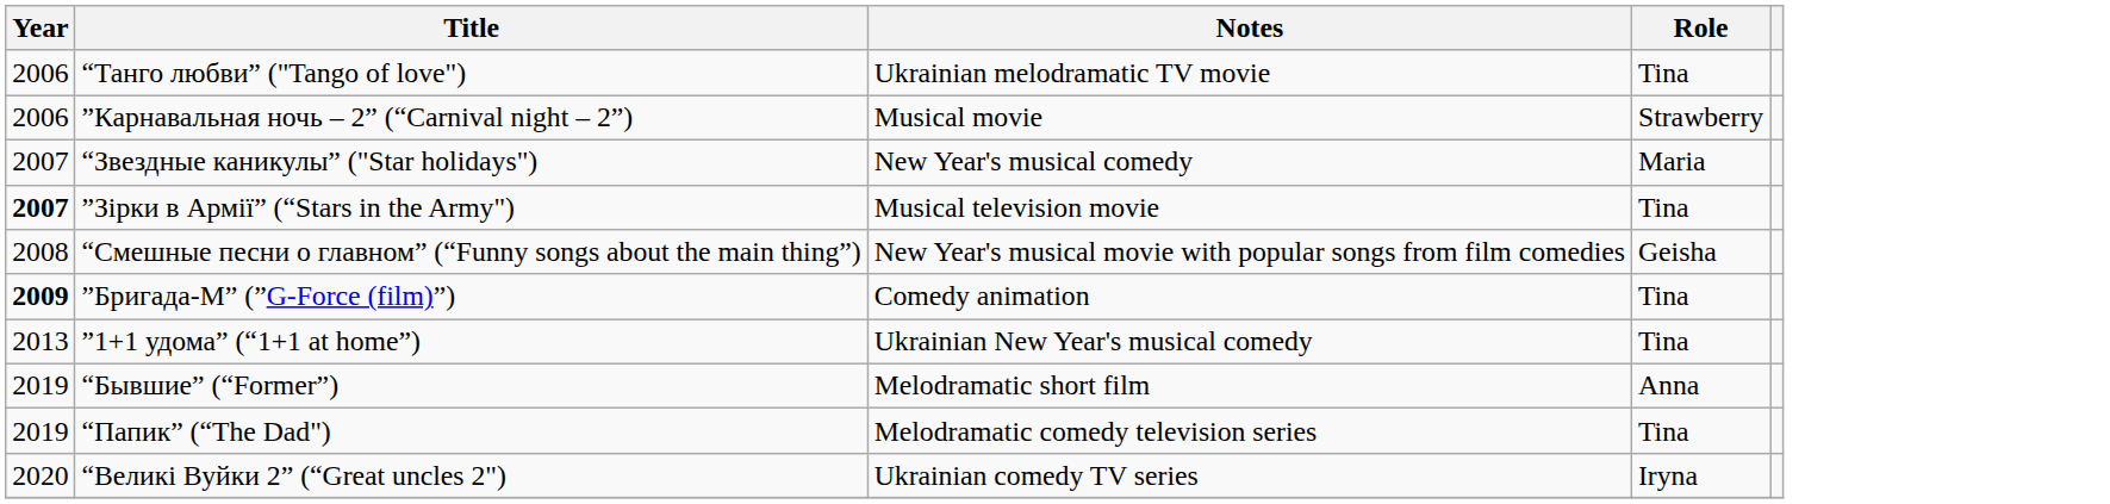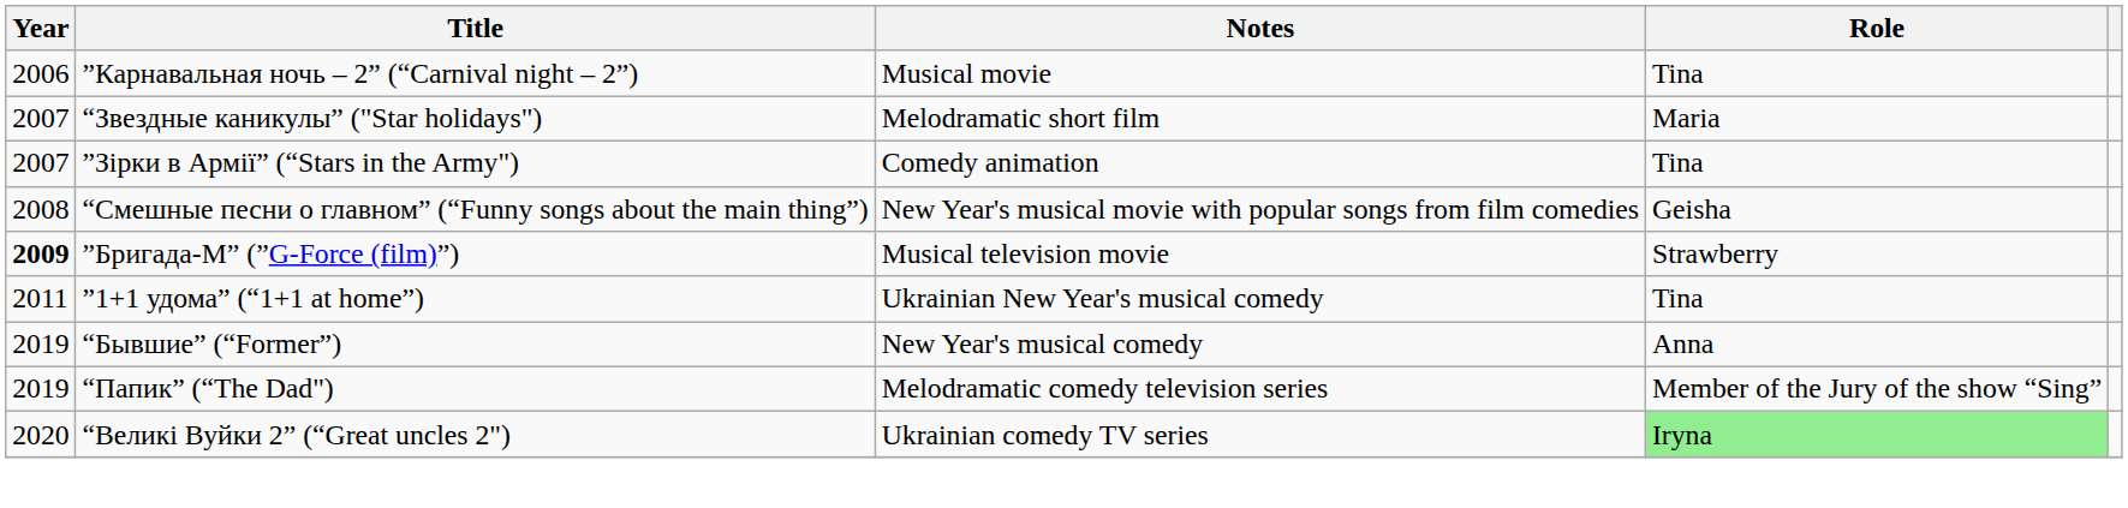- row: 2006 | “Танго любви” ("Tango of love") | Ukrainian melodramatic TV movie | Tina
”Карнавальная ночь – 2” (“Carnival night – 2”) | Role: Strawberry -> Tina
“Звездные каникулы” ("Star holidays") | Notes: New Year's musical comedy -> Melodramatic short film
”Зірки в Армії” (“Stars in the Army") | Year: bold -> normal
”Зірки в Армії” (“Stars in the Army") | Notes: Musical television movie -> Comedy animation
”Бригада-М” (”G-Force (film)”) | Notes: Comedy animation -> Musical television movie
”Бригада-М” (”G-Force (film)”) | Role: Tina -> Strawberry
”1+1 удома” (“1+1 at home”) | Year: 2013 -> 2011
“Бывшие” (“Former”) | Notes: Melodramatic short film -> New Year's musical comedy
“Папик” (“The Dad") | Role: Tina -> Member of the Jury of the show “Sing”
“Великі Вуйки 2” (“Great uncles 2") | Role: no background -> lightgreen background
